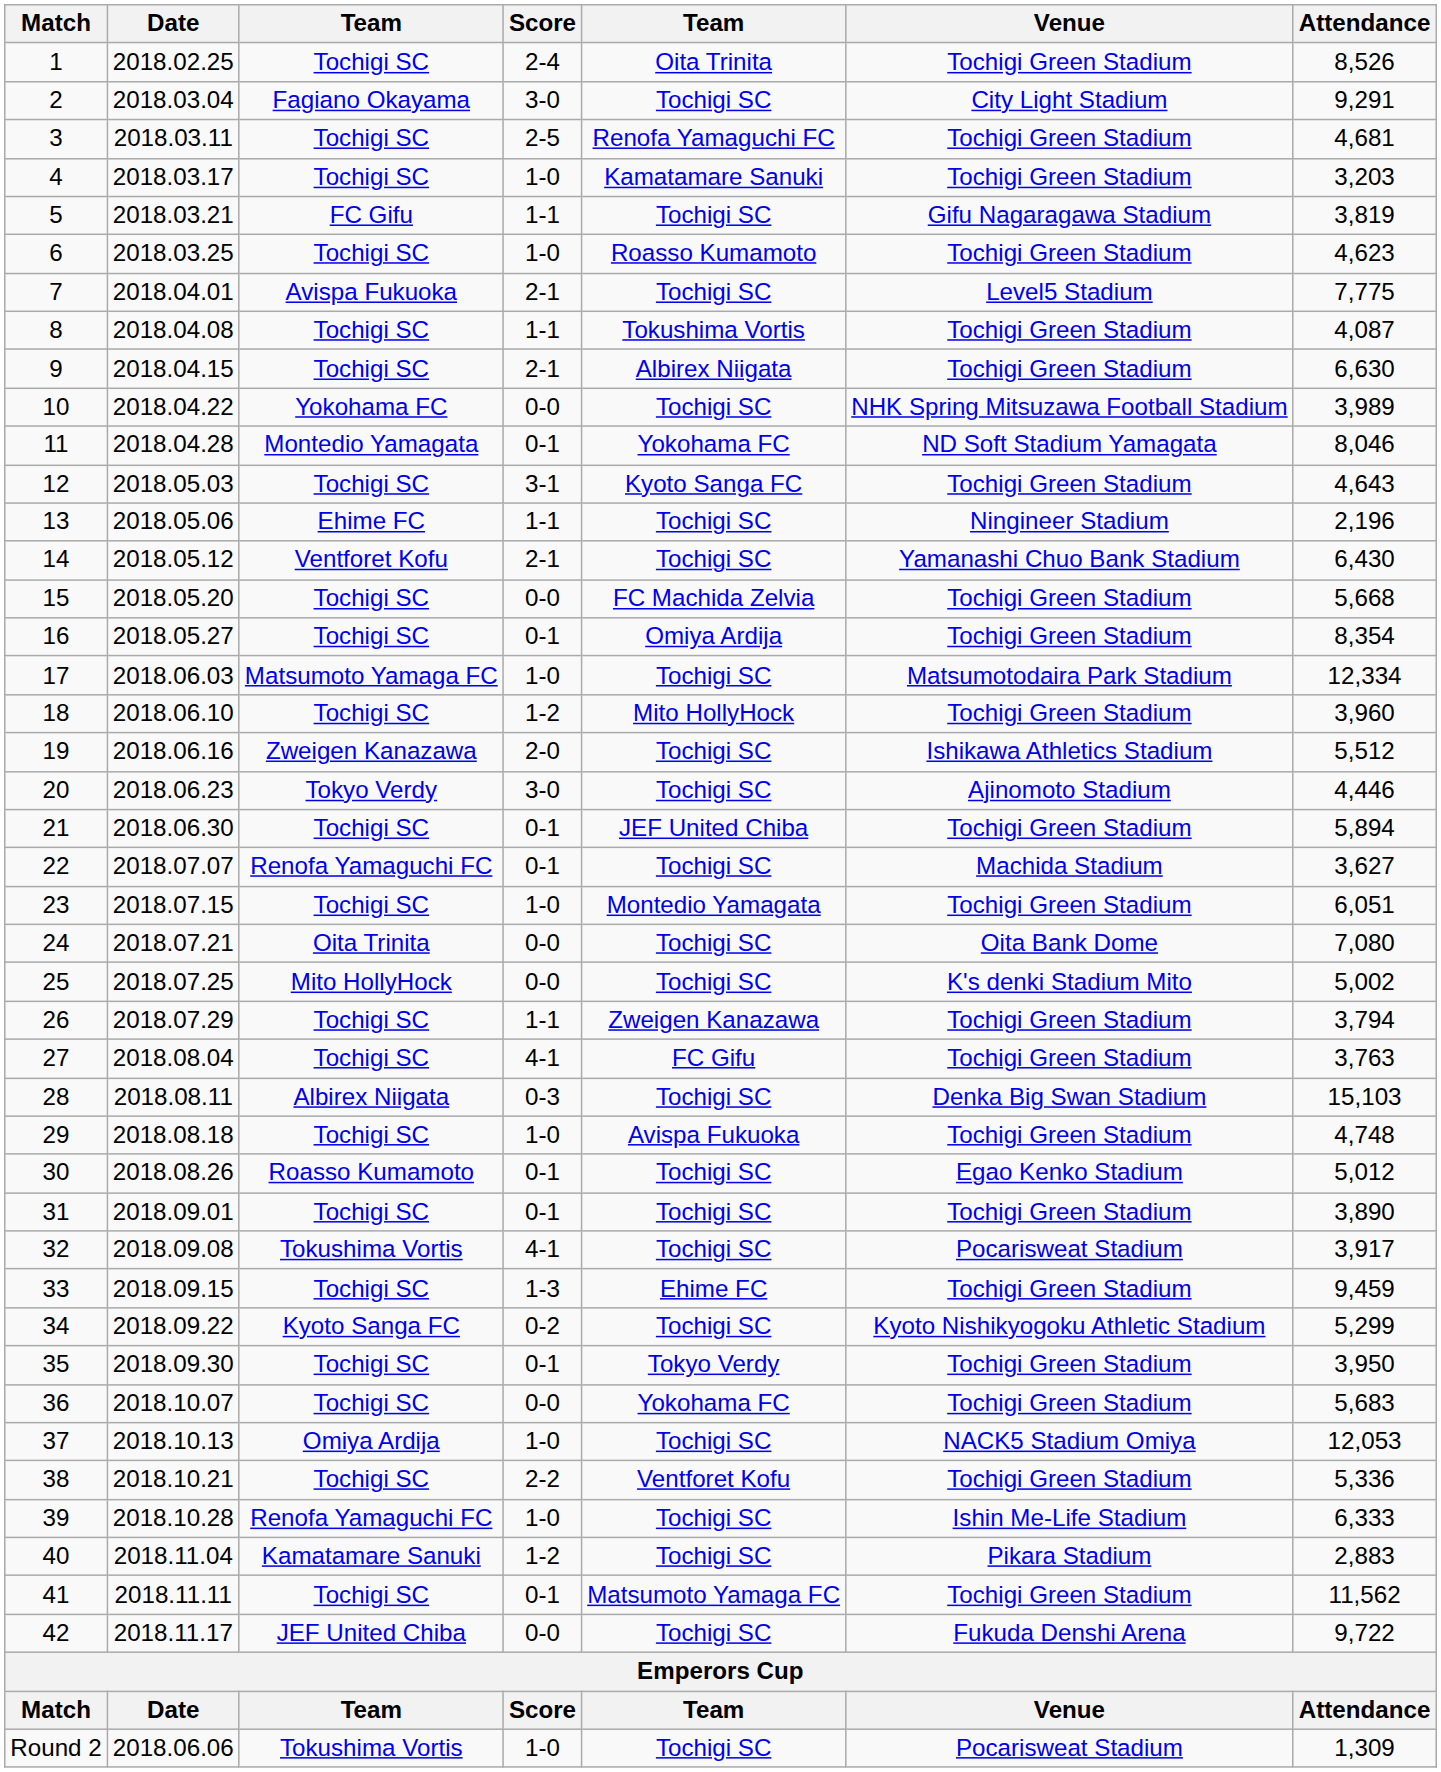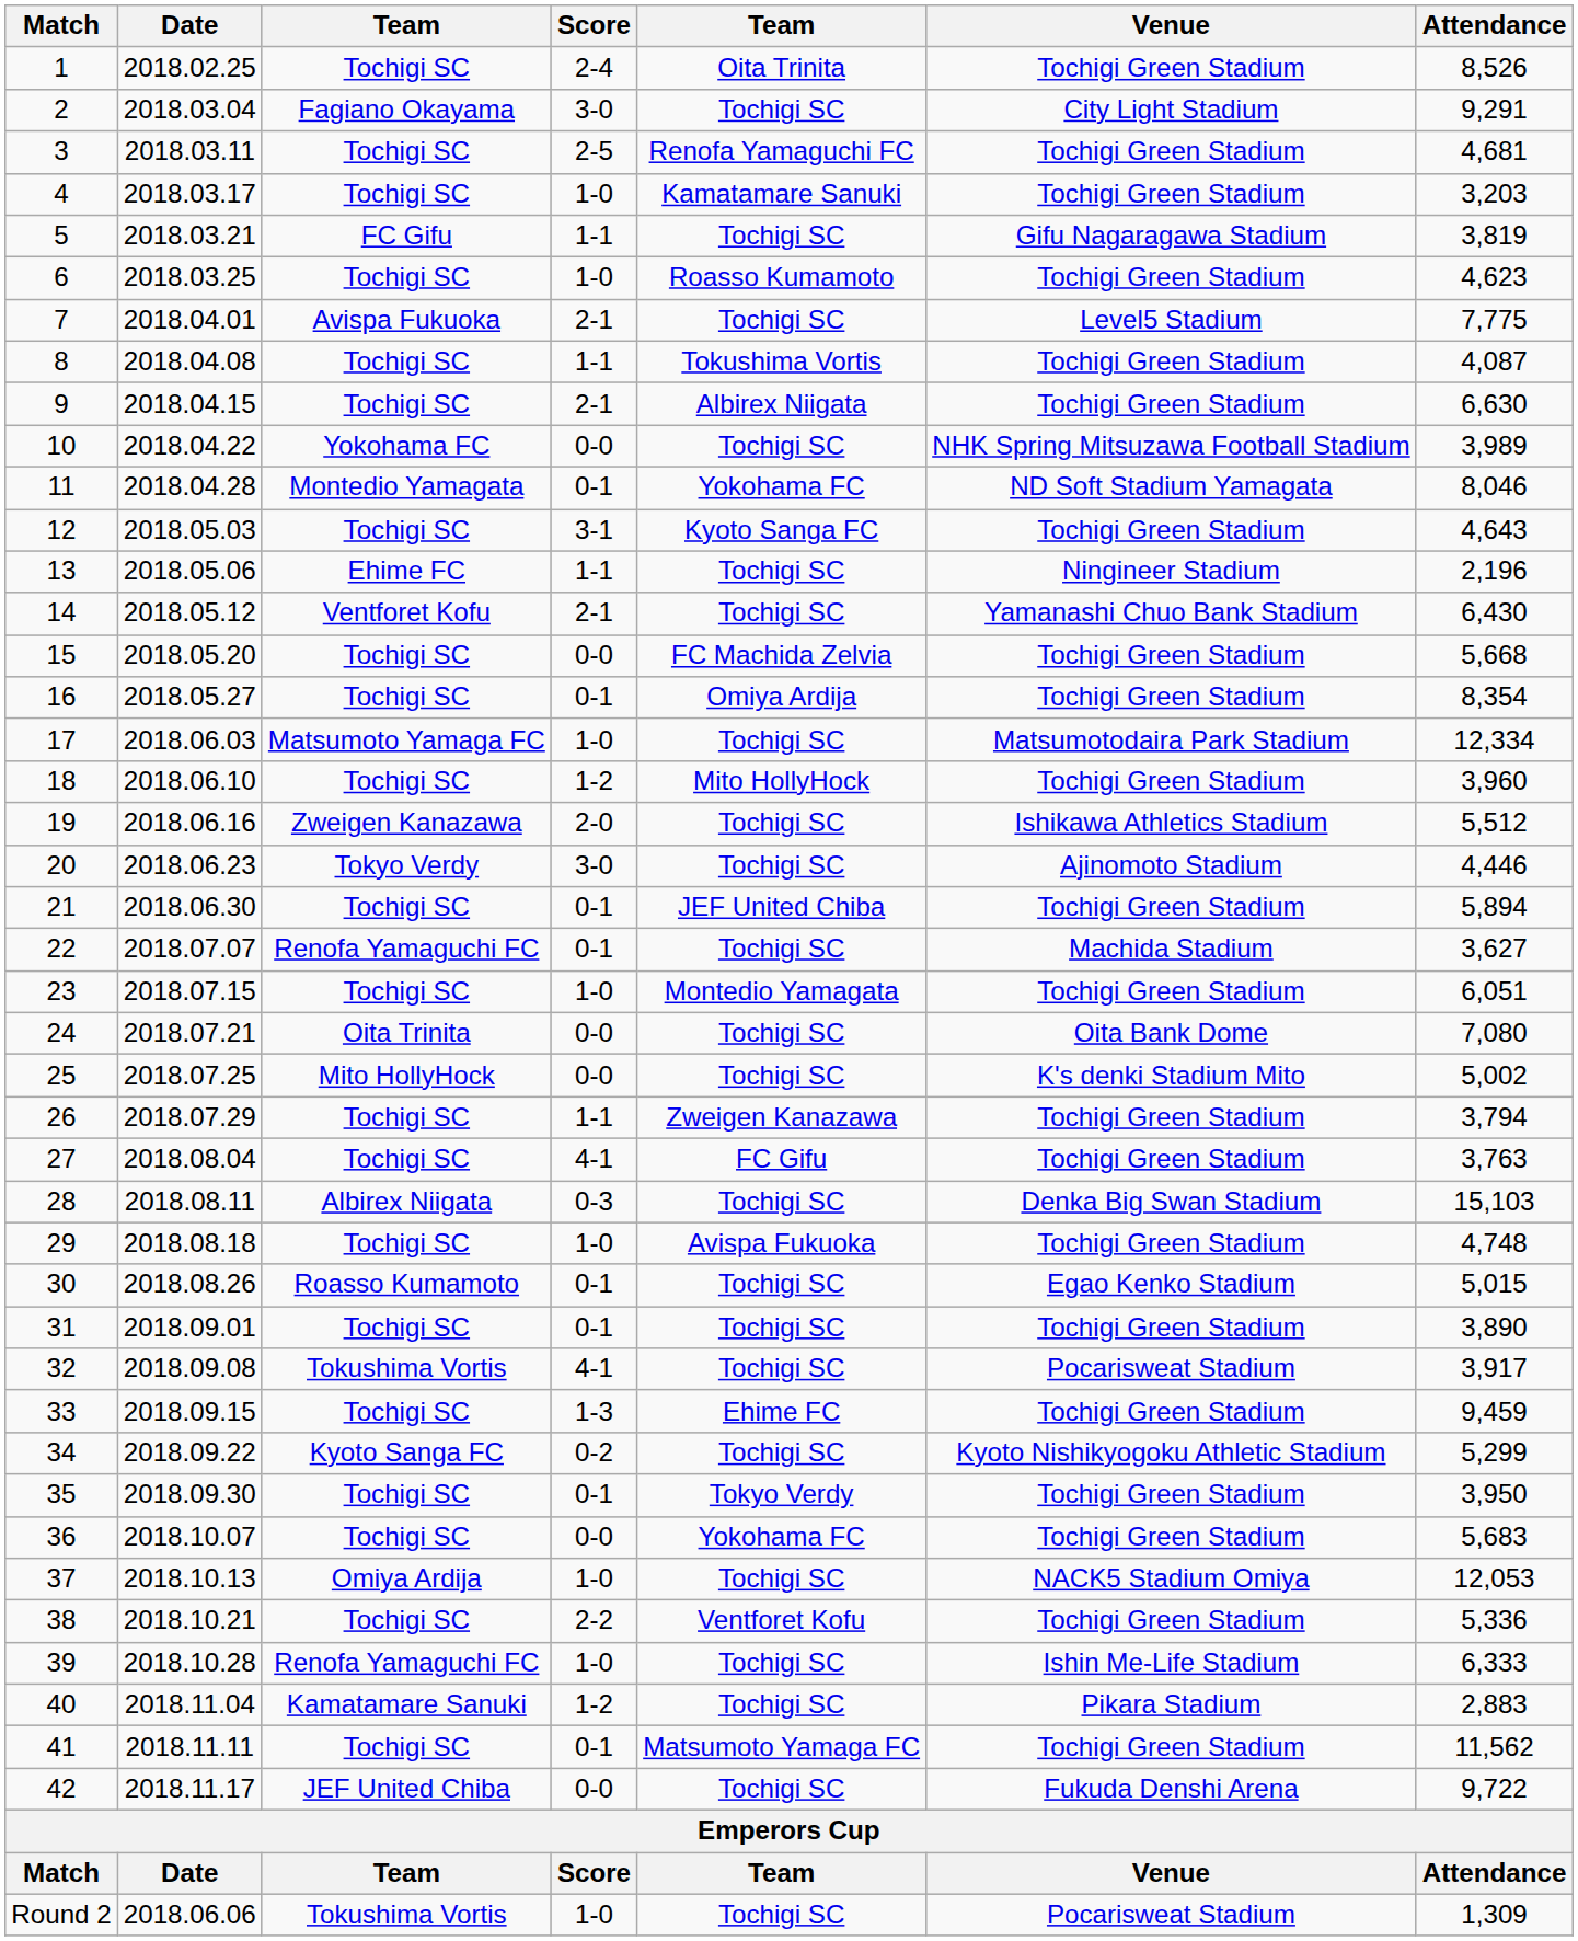30 | Attendance: 5,012 -> 5,015
